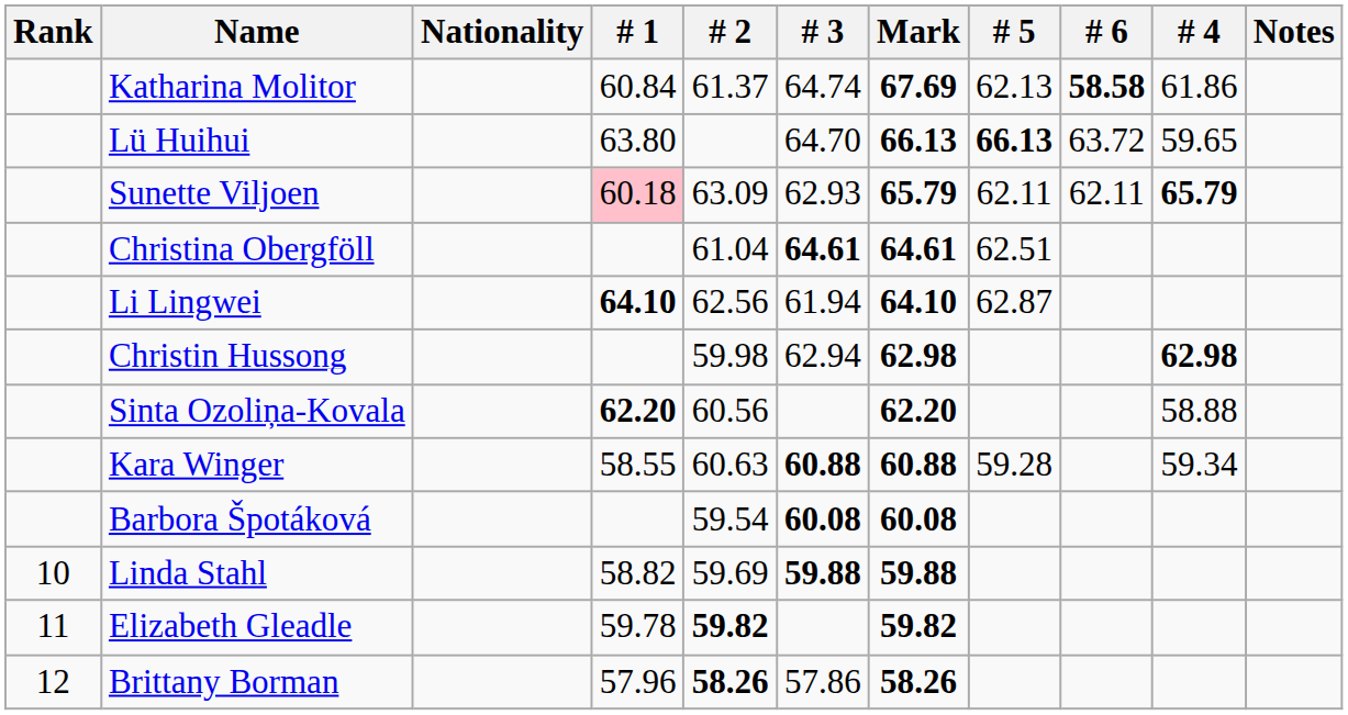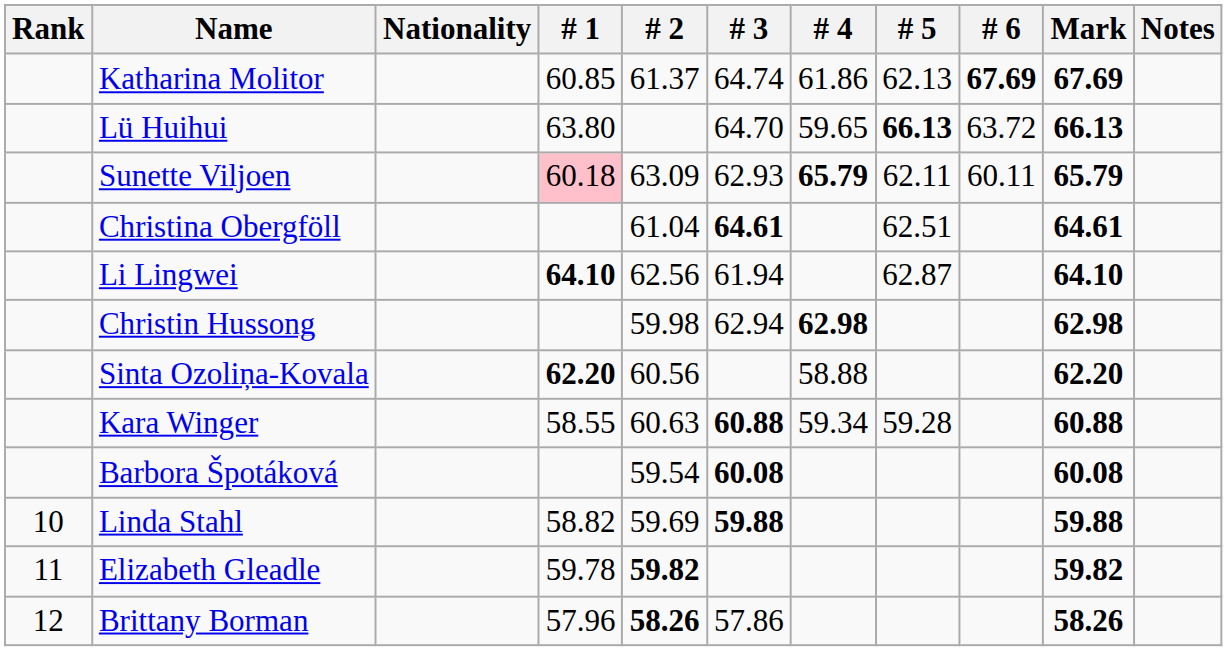columns swapped: # 4 <-> Mark
Katharina Molitor | # 1: 60.84 -> 60.85
Katharina Molitor | # 6: 58.58 -> 67.69
Sunette Viljoen | # 6: 62.11 -> 60.11
